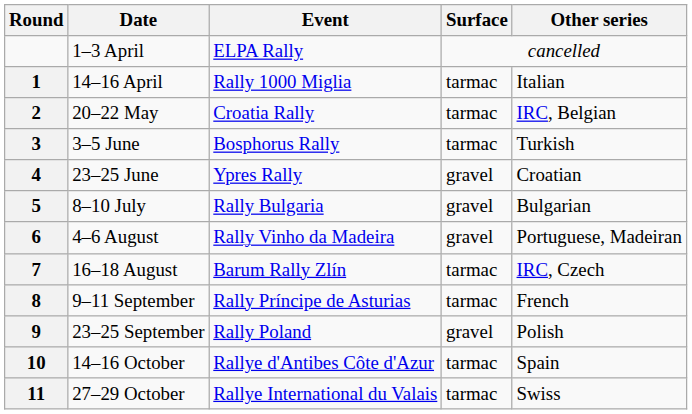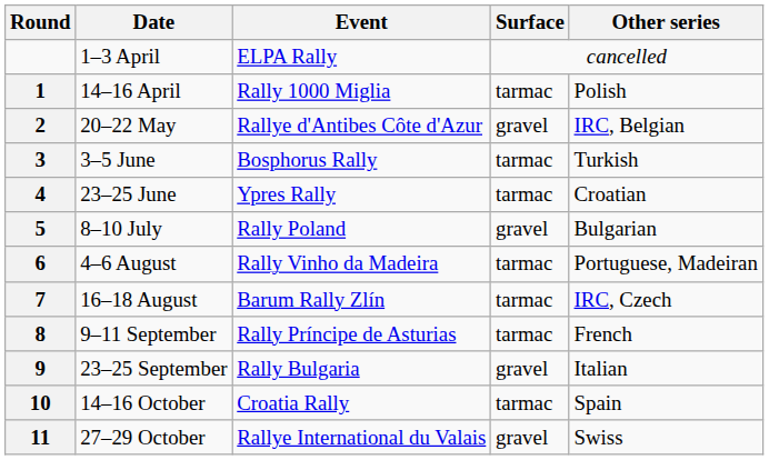14–16 April | Other series: Italian -> Polish
20–22 May | Event: Croatia Rally -> Rallye d'Antibes Côte d'Azur
20–22 May | Surface: tarmac -> gravel
23–25 June | Surface: gravel -> tarmac
8–10 July | Event: Rally Bulgaria -> Rally Poland
4–6 August | Surface: gravel -> tarmac
23–25 September | Event: Rally Poland -> Rally Bulgaria
23–25 September | Other series: Polish -> Italian
14–16 October | Event: Rallye d'Antibes Côte d'Azur -> Croatia Rally
27–29 October | Surface: tarmac -> gravel
